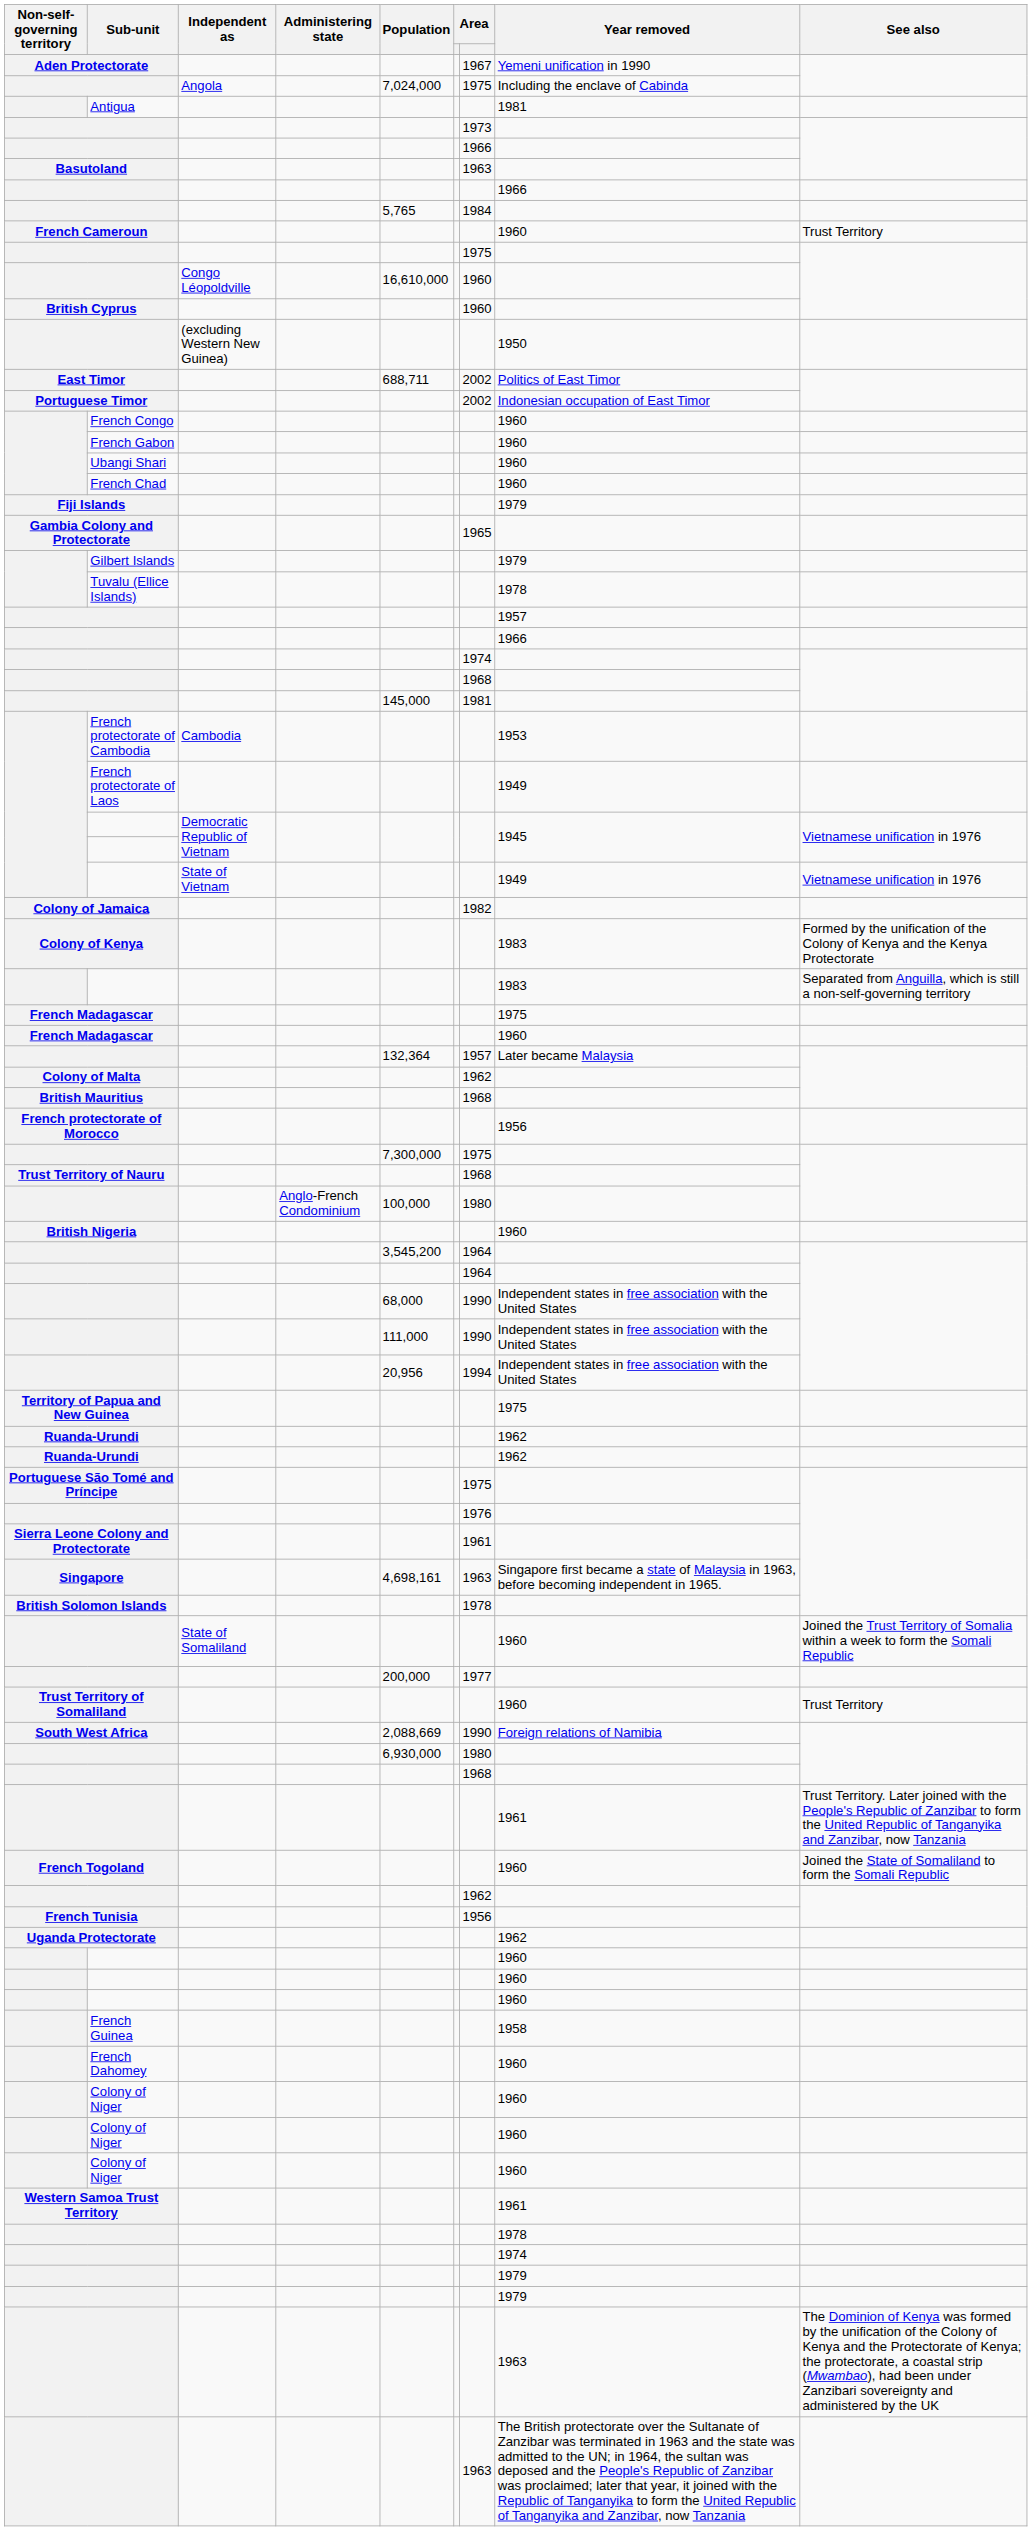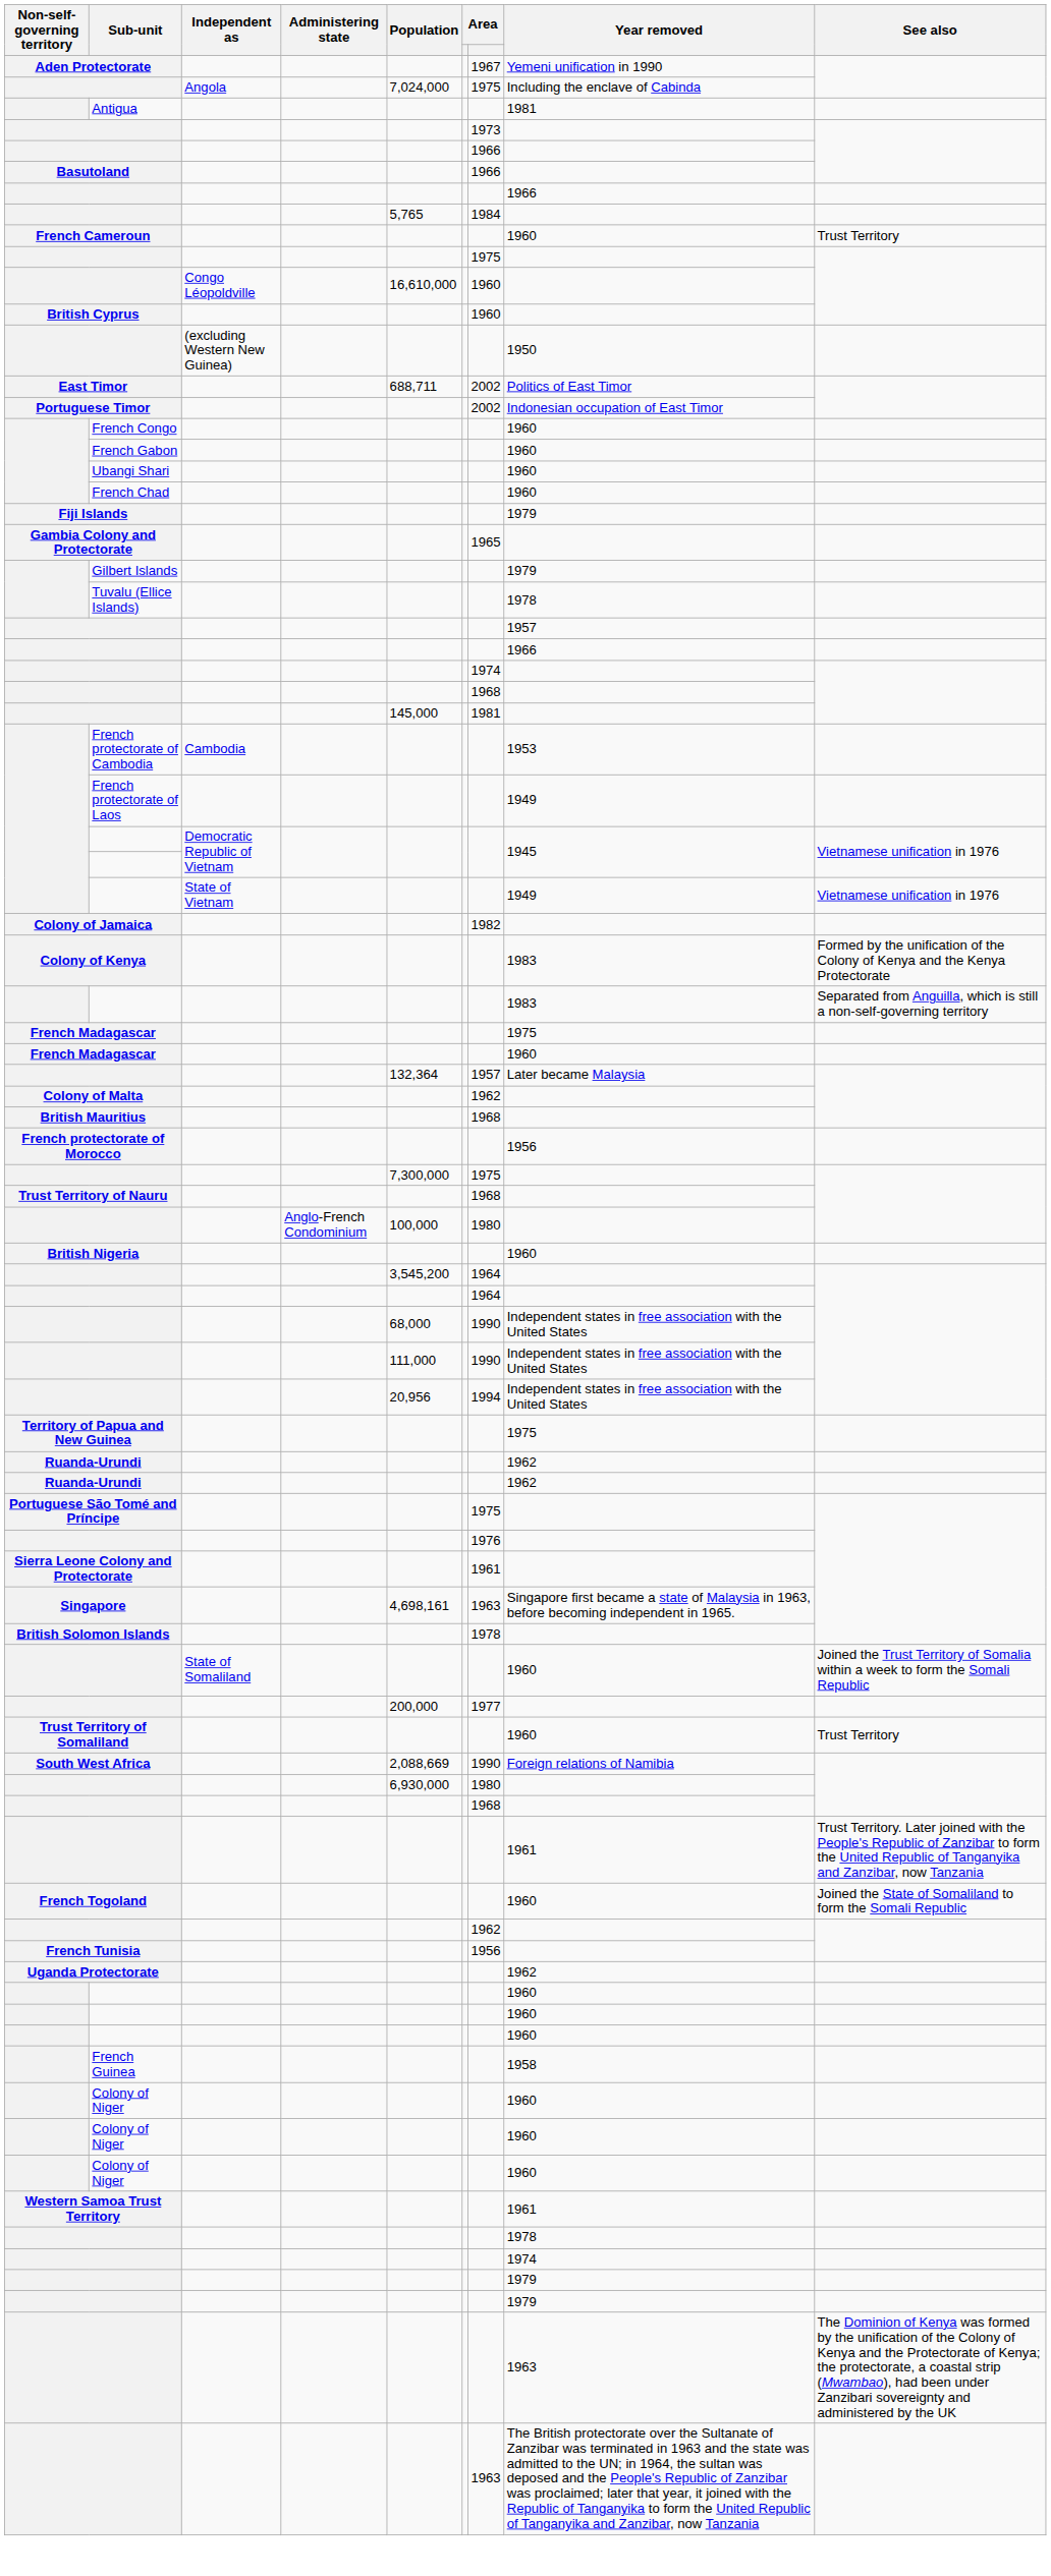Basutoland | column 7: 1963 -> 1966
- row: French Dahomey | 1960
